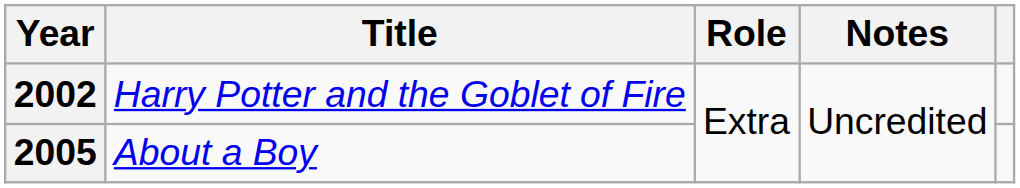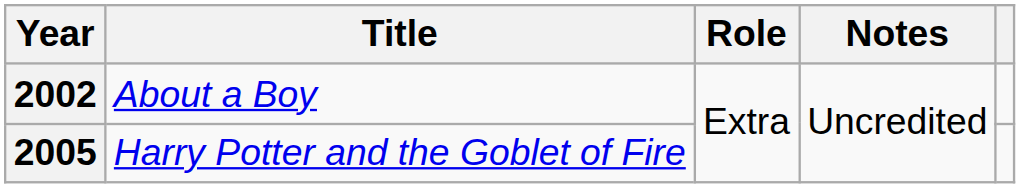2002 | Title: Harry Potter and the Goblet of Fire -> About a Boy
2005 | Title: About a Boy -> Harry Potter and the Goblet of Fire
